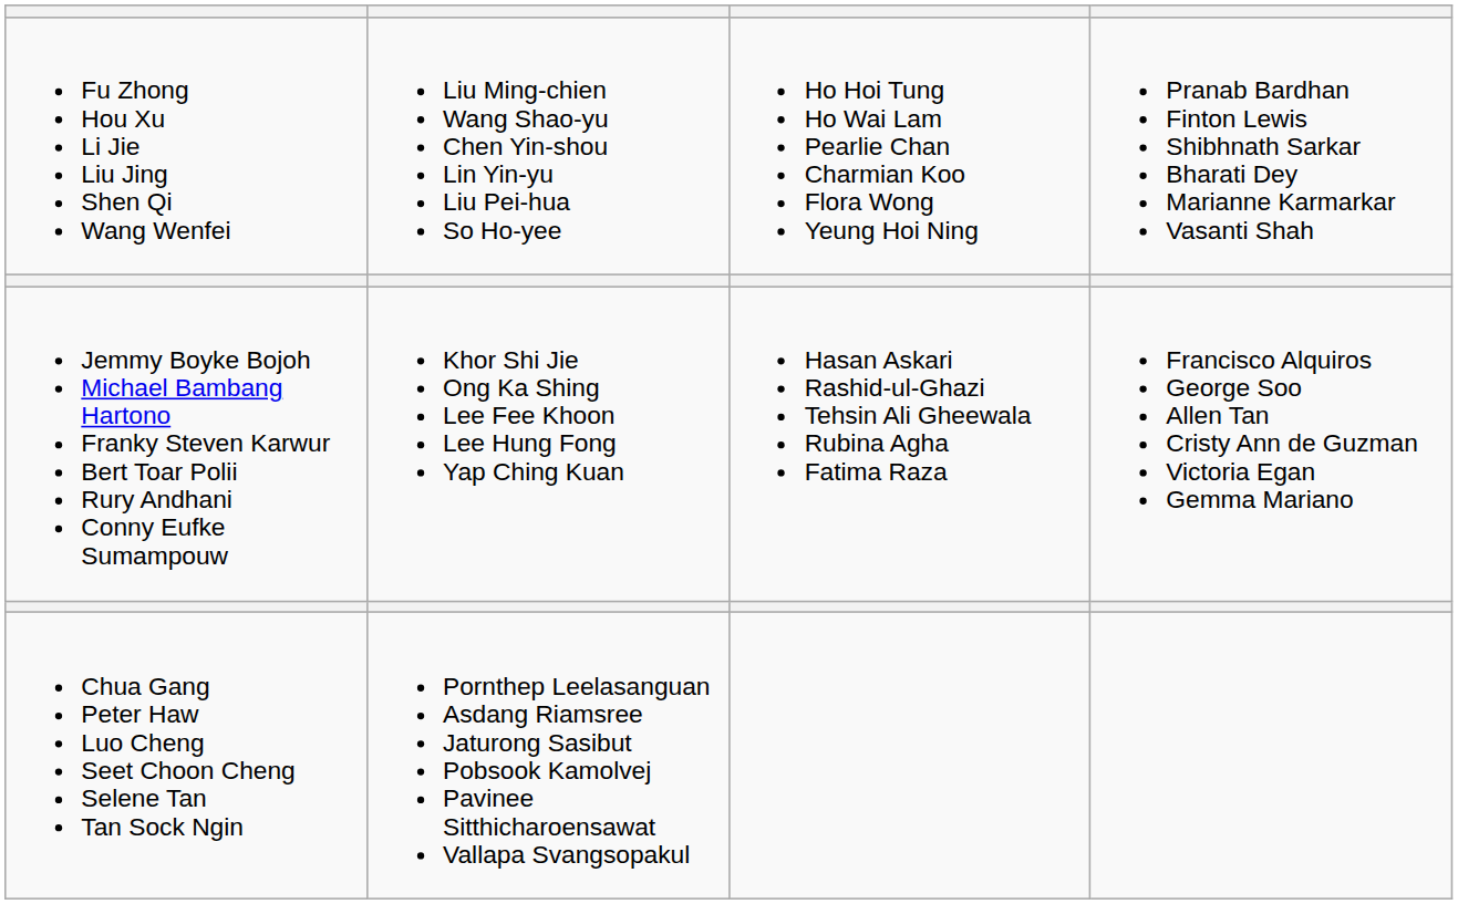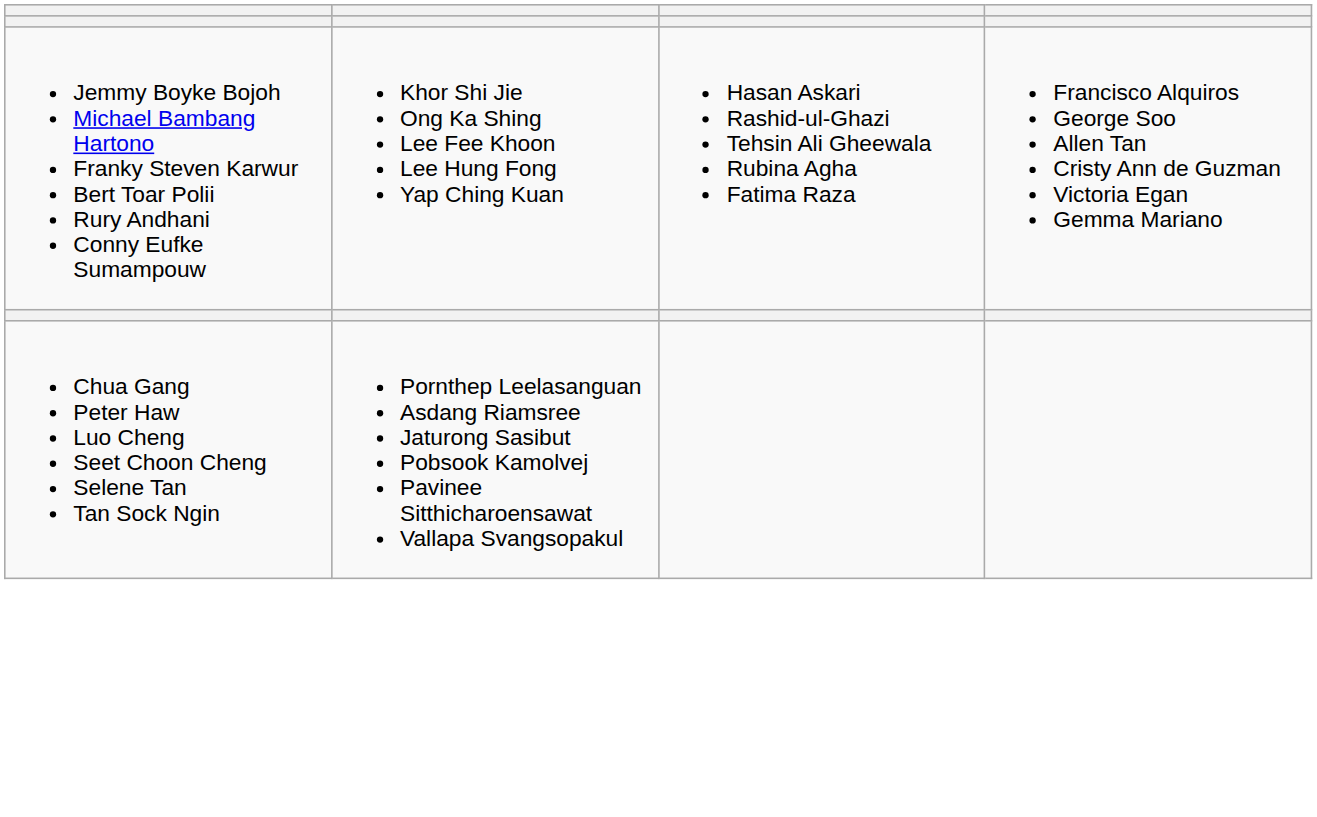- row: Fu Zhong Hou Xu Li Jie Liu Jing Shen Qi Wang Wenfei | Liu Ming-chien Wang Shao-yu Chen Yin-shou Lin Yin-yu Liu Pei-hua So Ho-yee | Ho Hoi Tung Ho Wai Lam Pearlie Chan Charmian Koo Flora Wong Yeung Hoi Ning | Pranab Bardhan Finton Lewis Shibhnath Sarkar Bharati Dey Marianne Karmarkar Vasanti Shah
